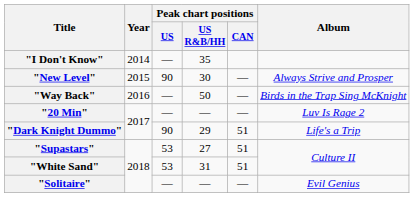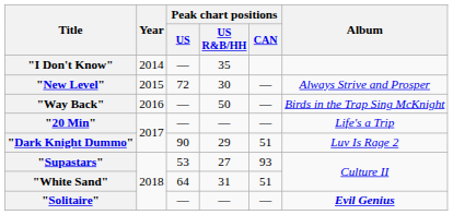"New Level" | Peak chart positions / US: 90 -> 72
"20 Min" | Album: Luv Is Rage 2 -> Life's a Trip
"Dark Knight Dummo" | Album: Life's a Trip -> Luv Is Rage 2
"Supastars" | Peak chart positions / CAN: 51 -> 93
"White Sand" | Peak chart positions / US: 53 -> 64
"Solitaire" | Album: normal -> bold
